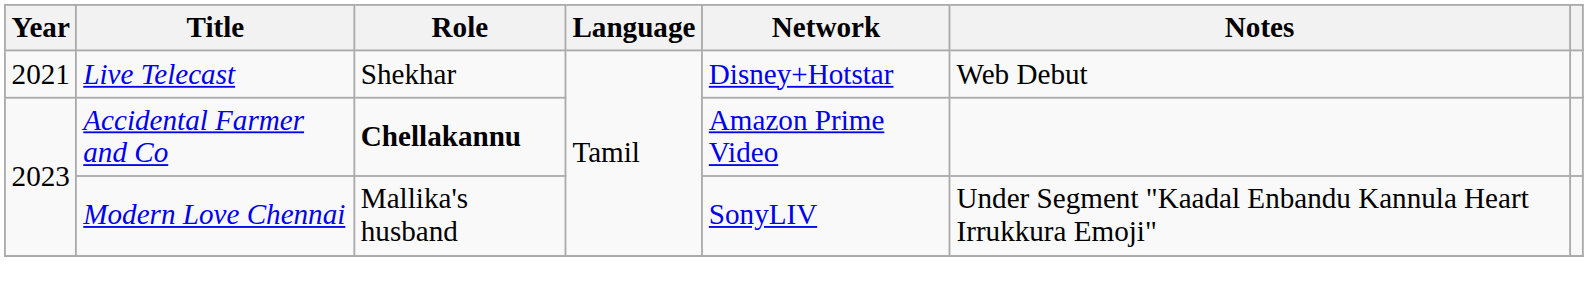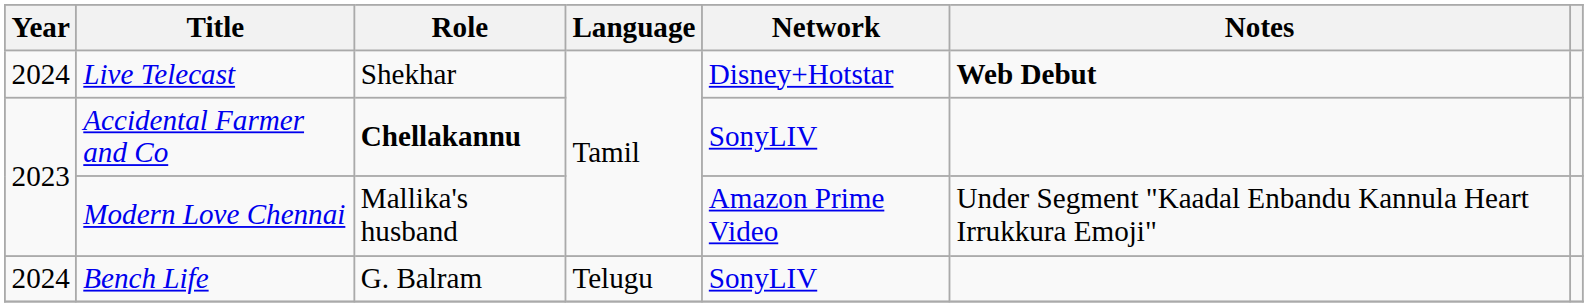Live Telecast | Year: 2021 -> 2024
Live Telecast | Notes: normal -> bold
Accidental Farmer and Co | Network: Amazon Prime Video -> SonyLIV
Modern Love Chennai | Network: SonyLIV -> Amazon Prime Video
+ row: 2024 | Bench Life | G. Balram | Telugu | SonyLIV
